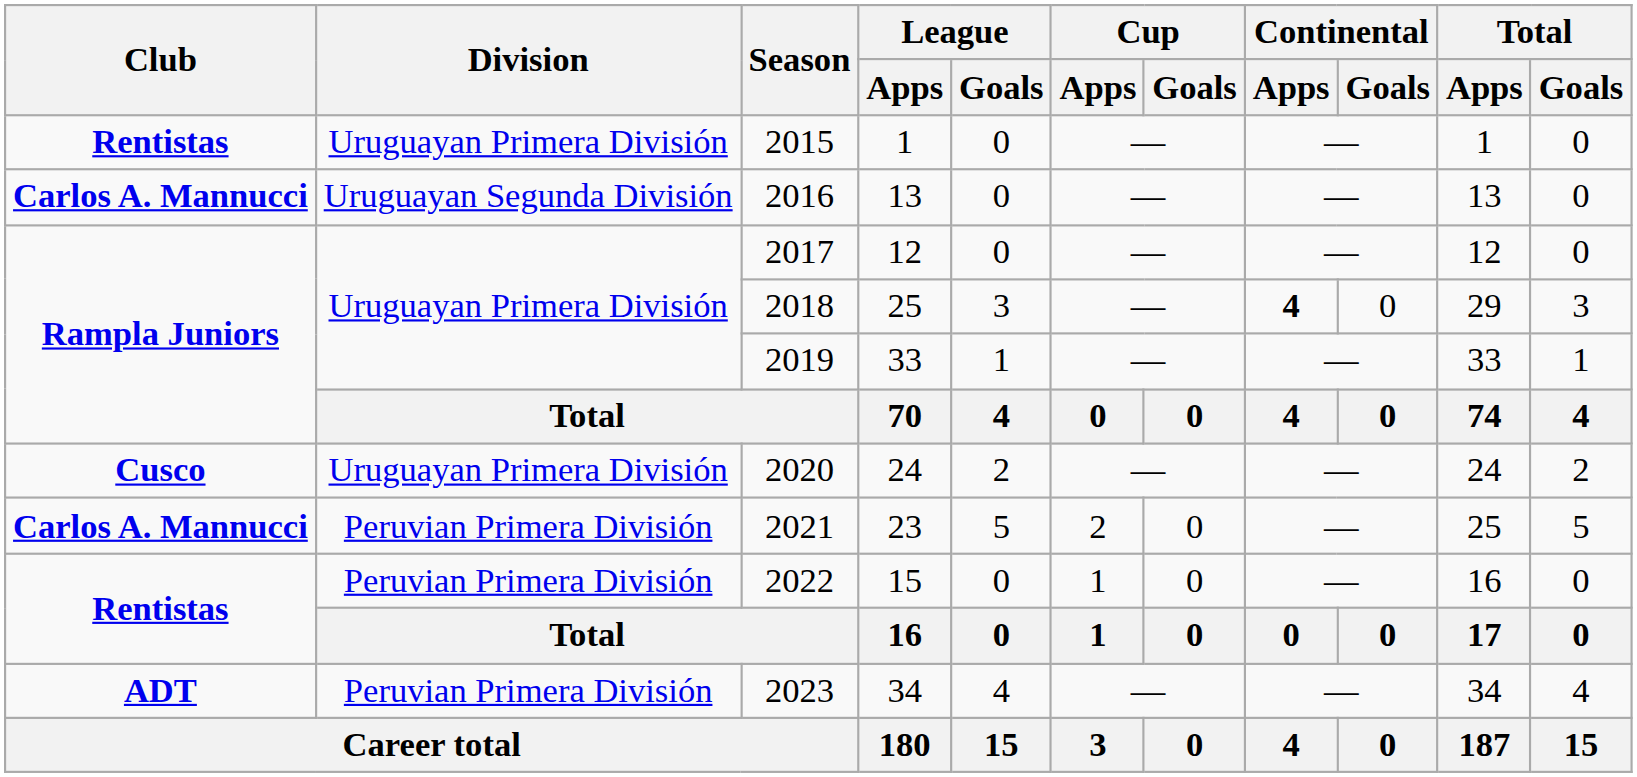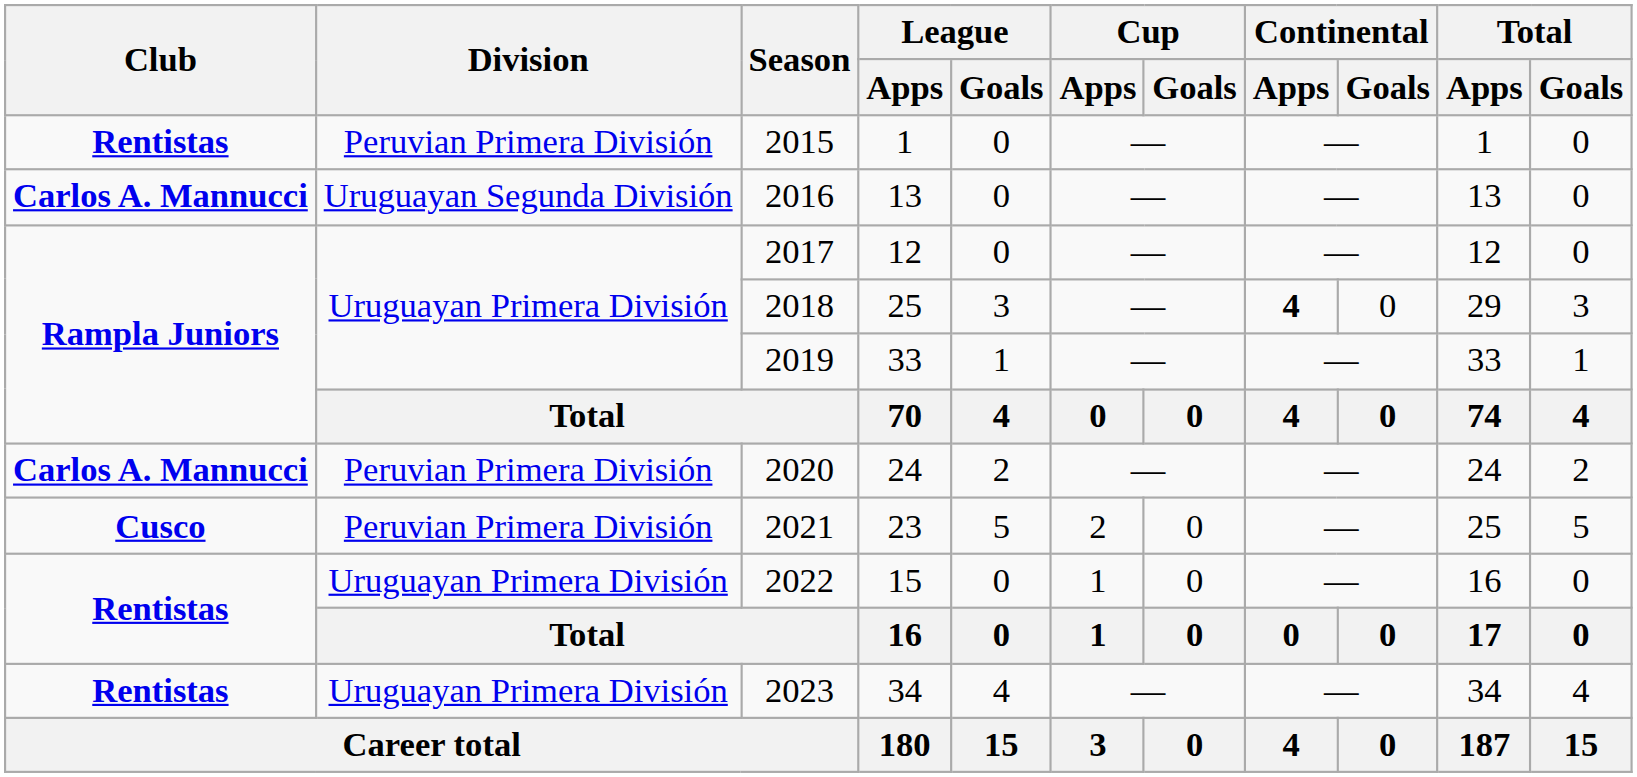2015 | Division: Uruguayan Primera División -> Peruvian Primera División
2020 | Club: Cusco -> Carlos A. Mannucci
2020 | Division: Uruguayan Primera División -> Peruvian Primera División
2021 | Club: Carlos A. Mannucci -> Cusco
2022 | Division: Peruvian Primera División -> Uruguayan Primera División
2023 | Club: ADT -> Rentistas
2023 | Division: Peruvian Primera División -> Uruguayan Primera División
